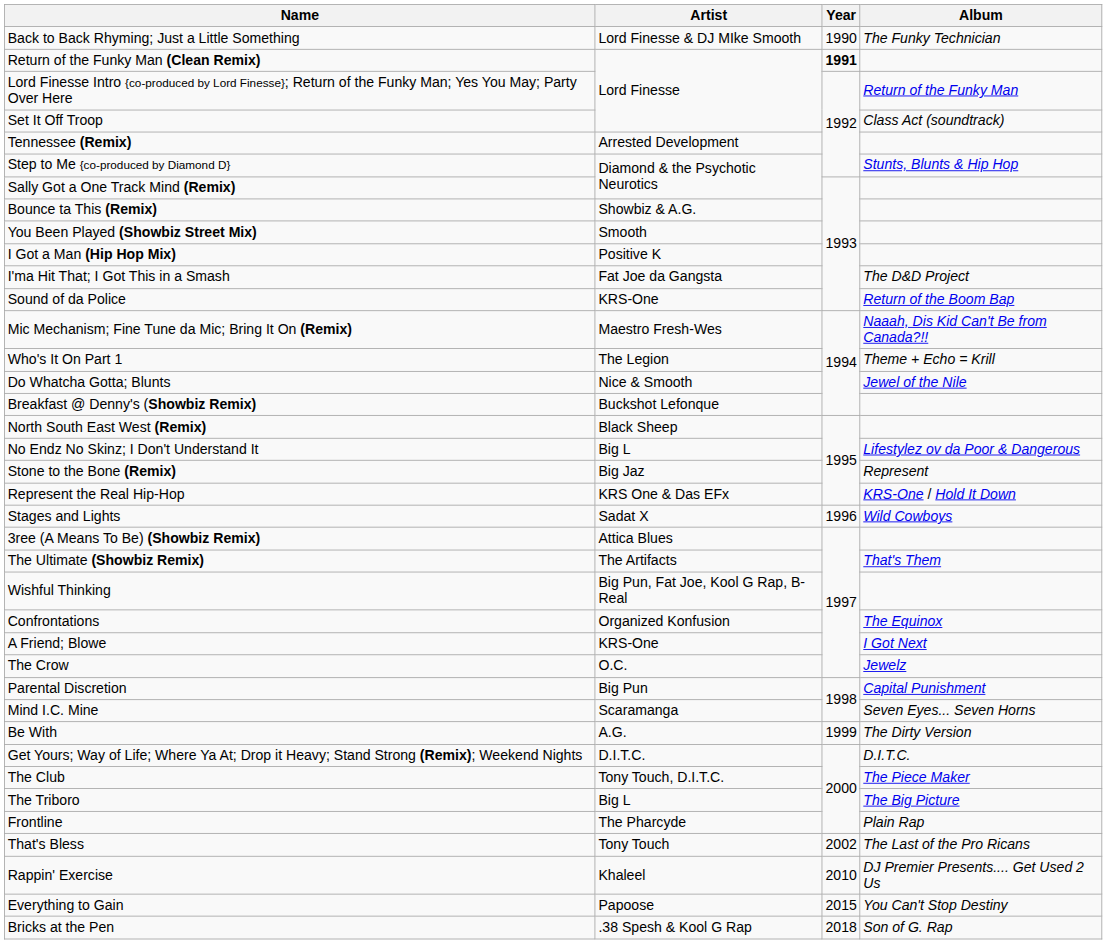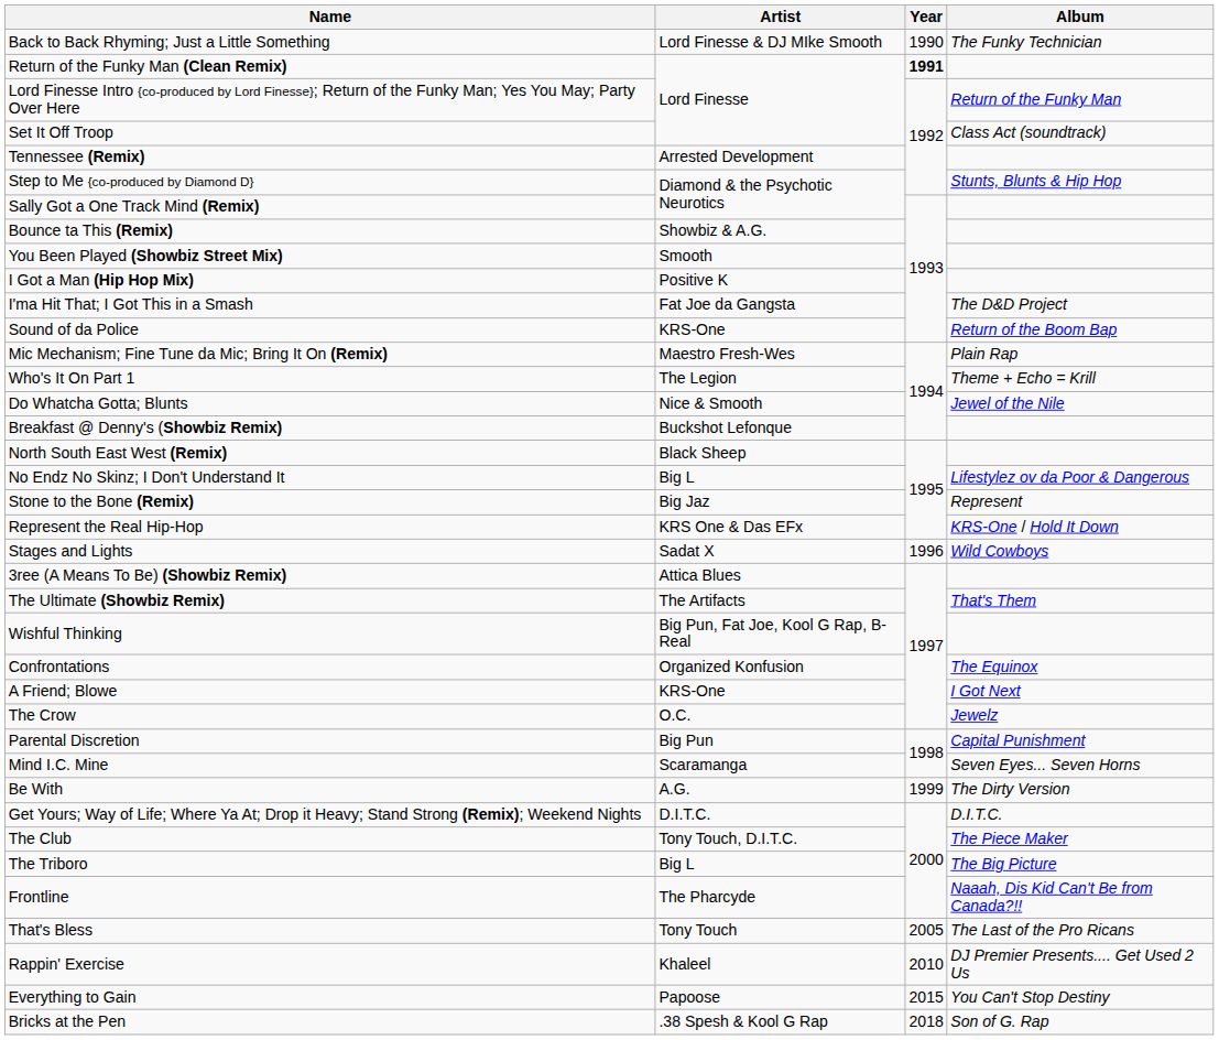Mic Mechanism; Fine Tune da Mic; Bring It On (Remix) | Album: Naaah, Dis Kid Can't Be from Canada?!! -> Plain Rap
Frontline | Album: Plain Rap -> Naaah, Dis Kid Can't Be from Canada?!!
That's Bless | Year: 2002 -> 2005
